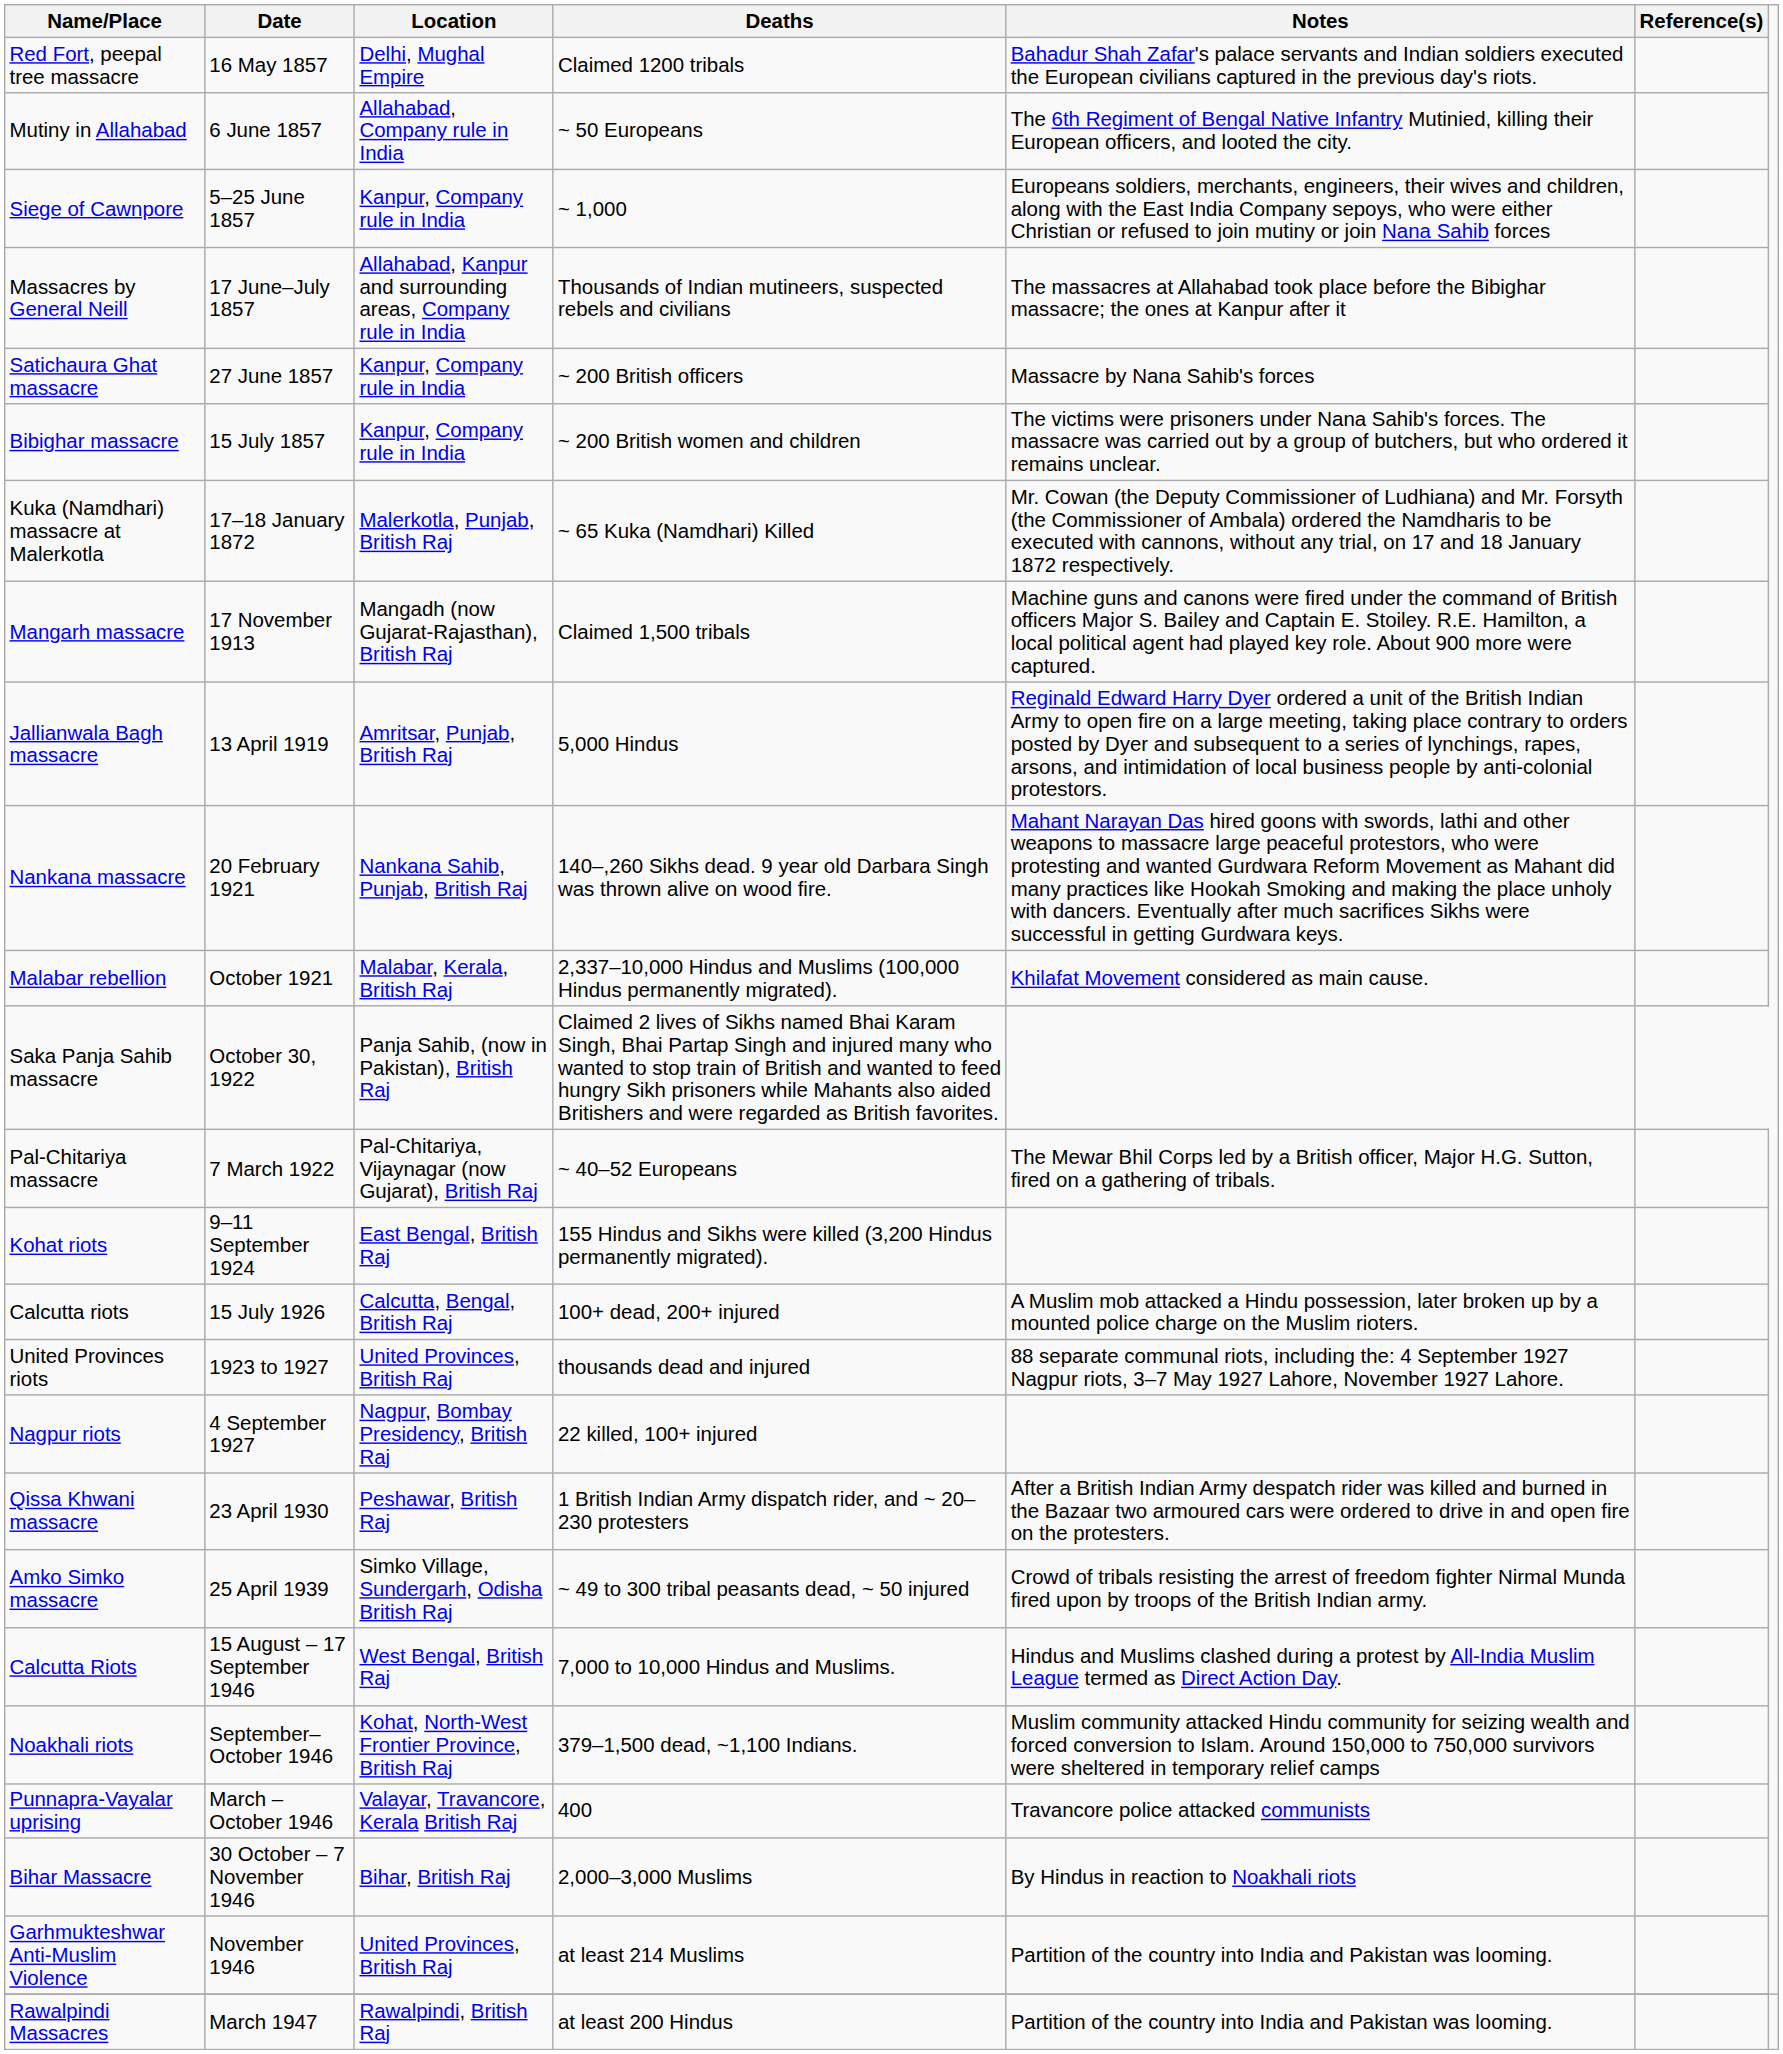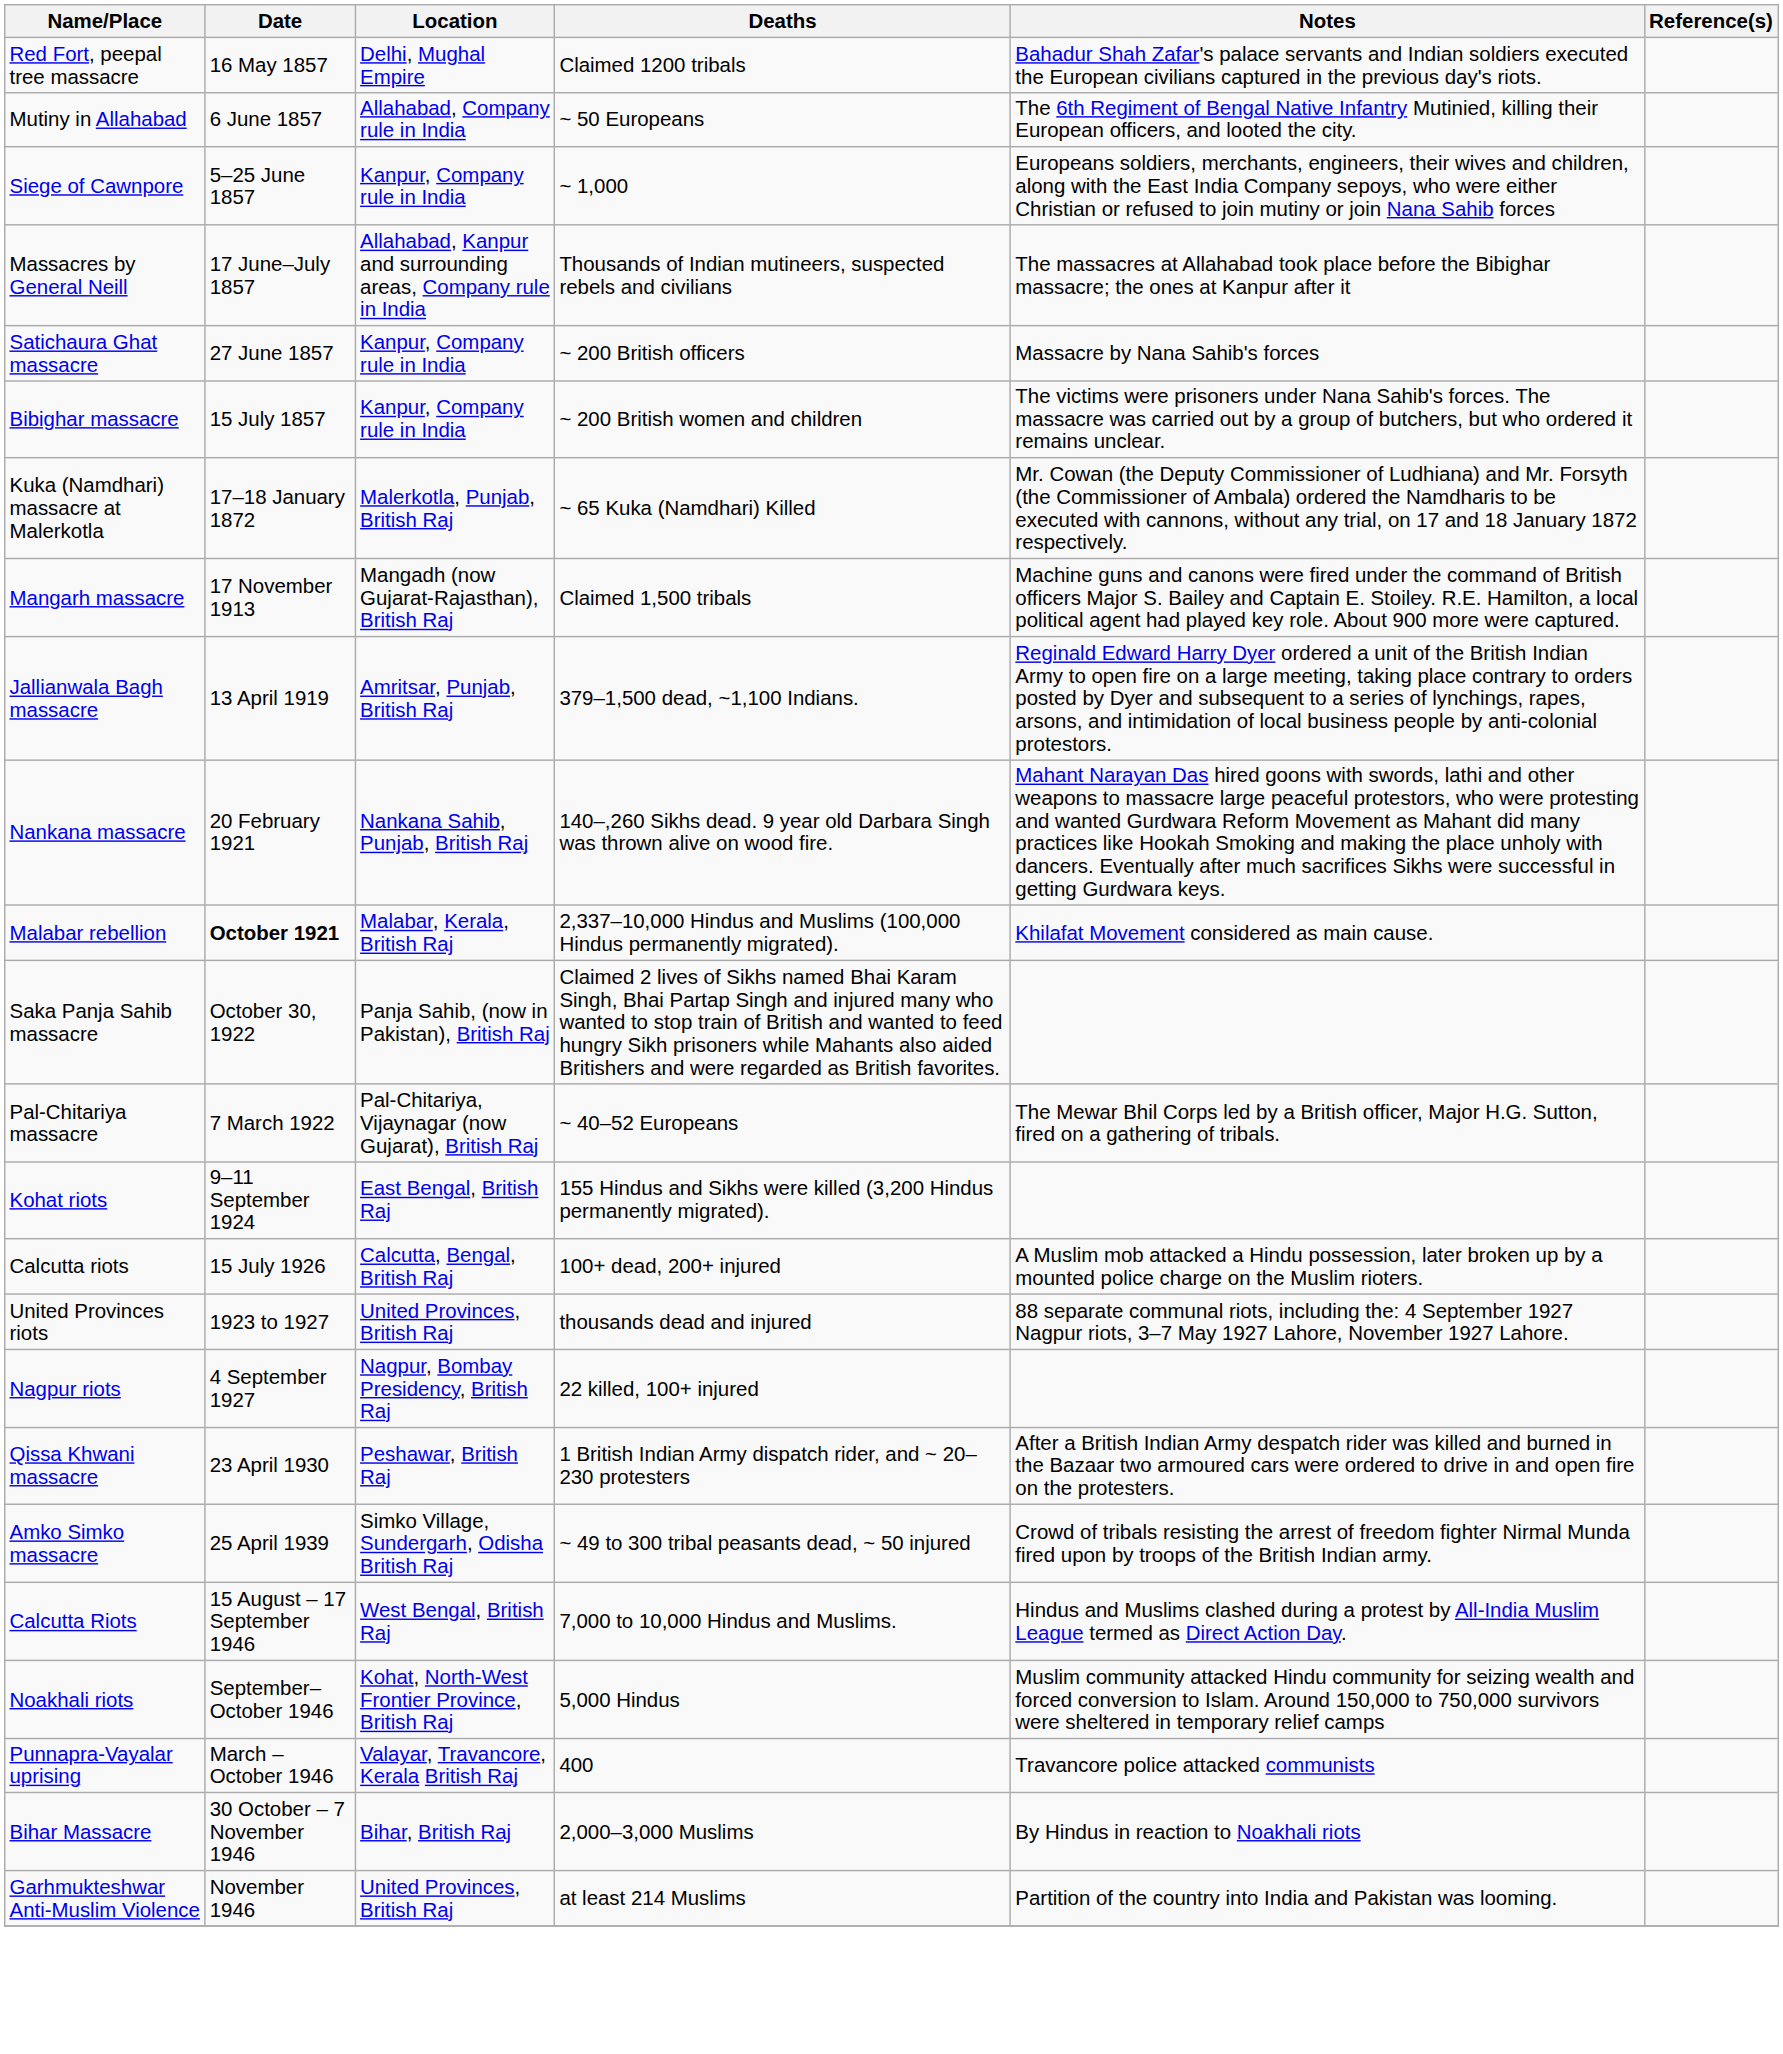Jallianwala Bagh massacre | Deaths: 5,000 Hindus -> 379–1,500 dead, ~1,100 Indians.
Malabar rebellion | Date: normal -> bold
Noakhali riots | Deaths: 379–1,500 dead, ~1,100 Indians. -> 5,000 Hindus
- row: Rawalpindi Massacres | March 1947 | Rawalpindi, British Raj | at least 200 Hindus | Partition of the country into India and Pakistan was looming.
